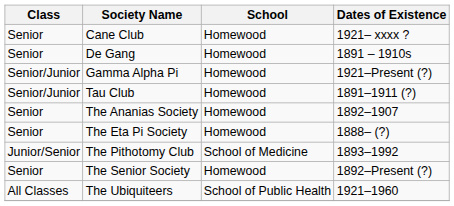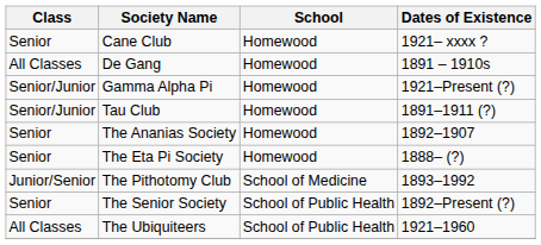De Gang | Class: Senior -> All Classes
The Senior Society | School: Homewood -> School of Public Health
